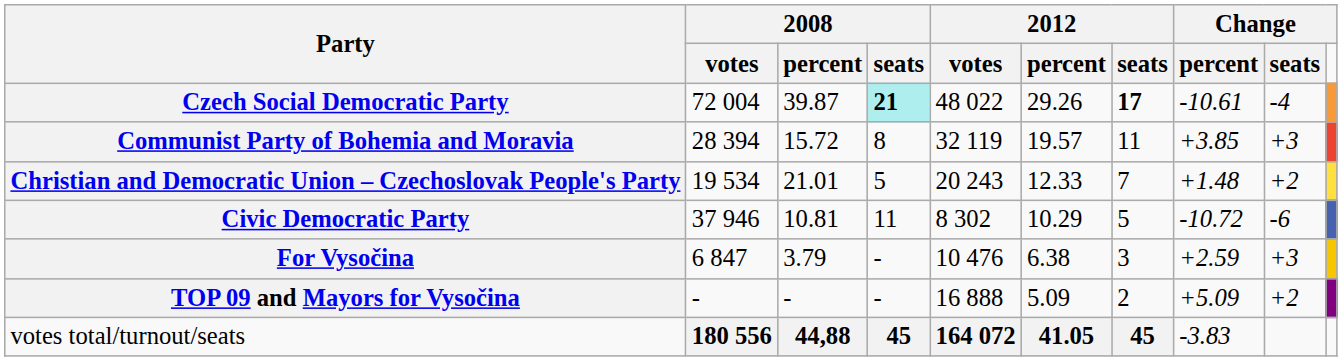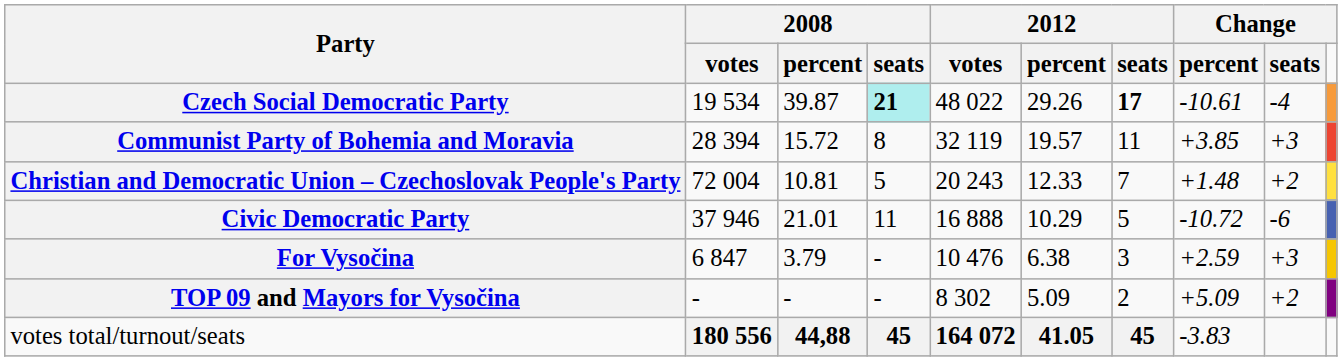Czech Social Democratic Party | column 2: 72 004 -> 19 534
Christian and Democratic Union – Czechoslovak People's Party | column 2: 19 534 -> 72 004
Christian and Democratic Union – Czechoslovak People's Party | column 3: 21.01 -> 10.81
Civic Democratic Party | column 3: 10.81 -> 21.01
Civic Democratic Party | column 5: 8 302 -> 16 888
TOP 09 and Mayors for Vysočina | column 5: 16 888 -> 8 302
